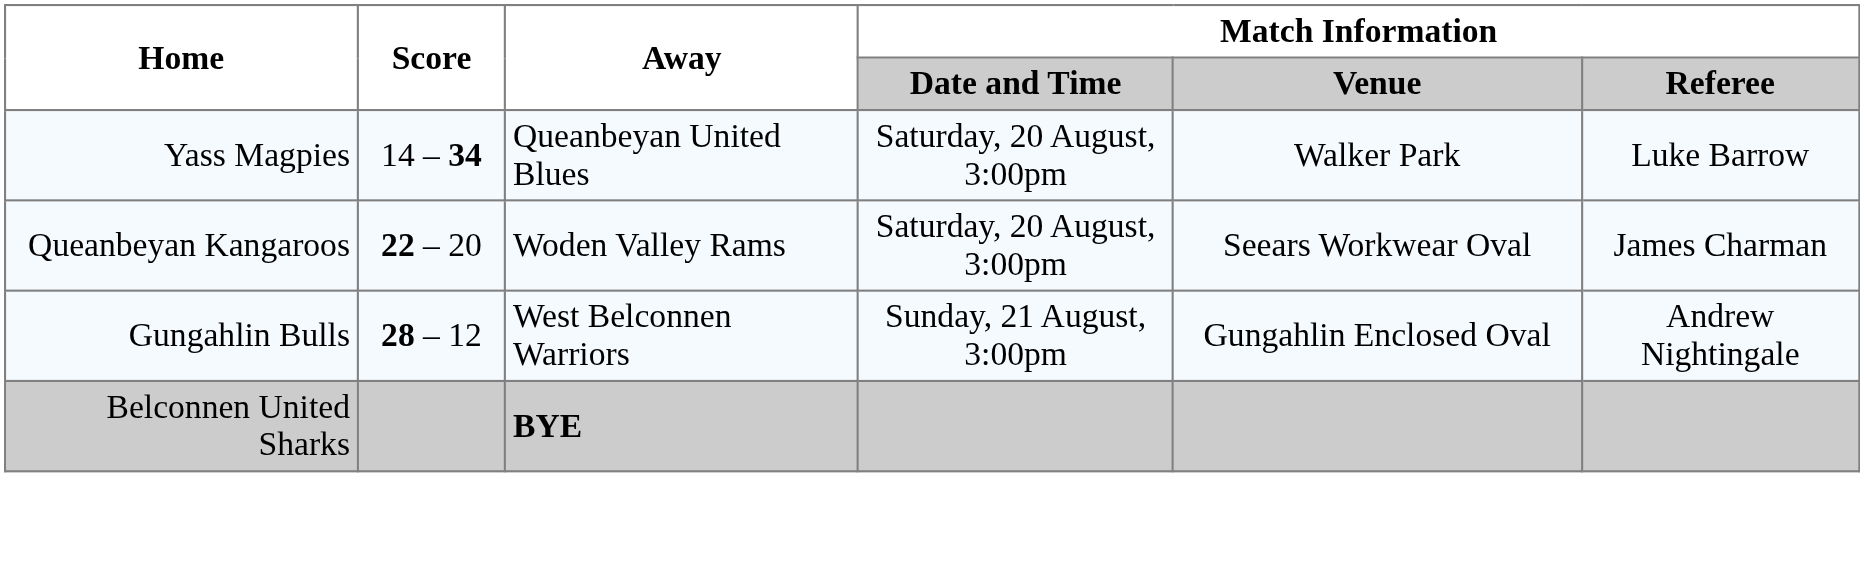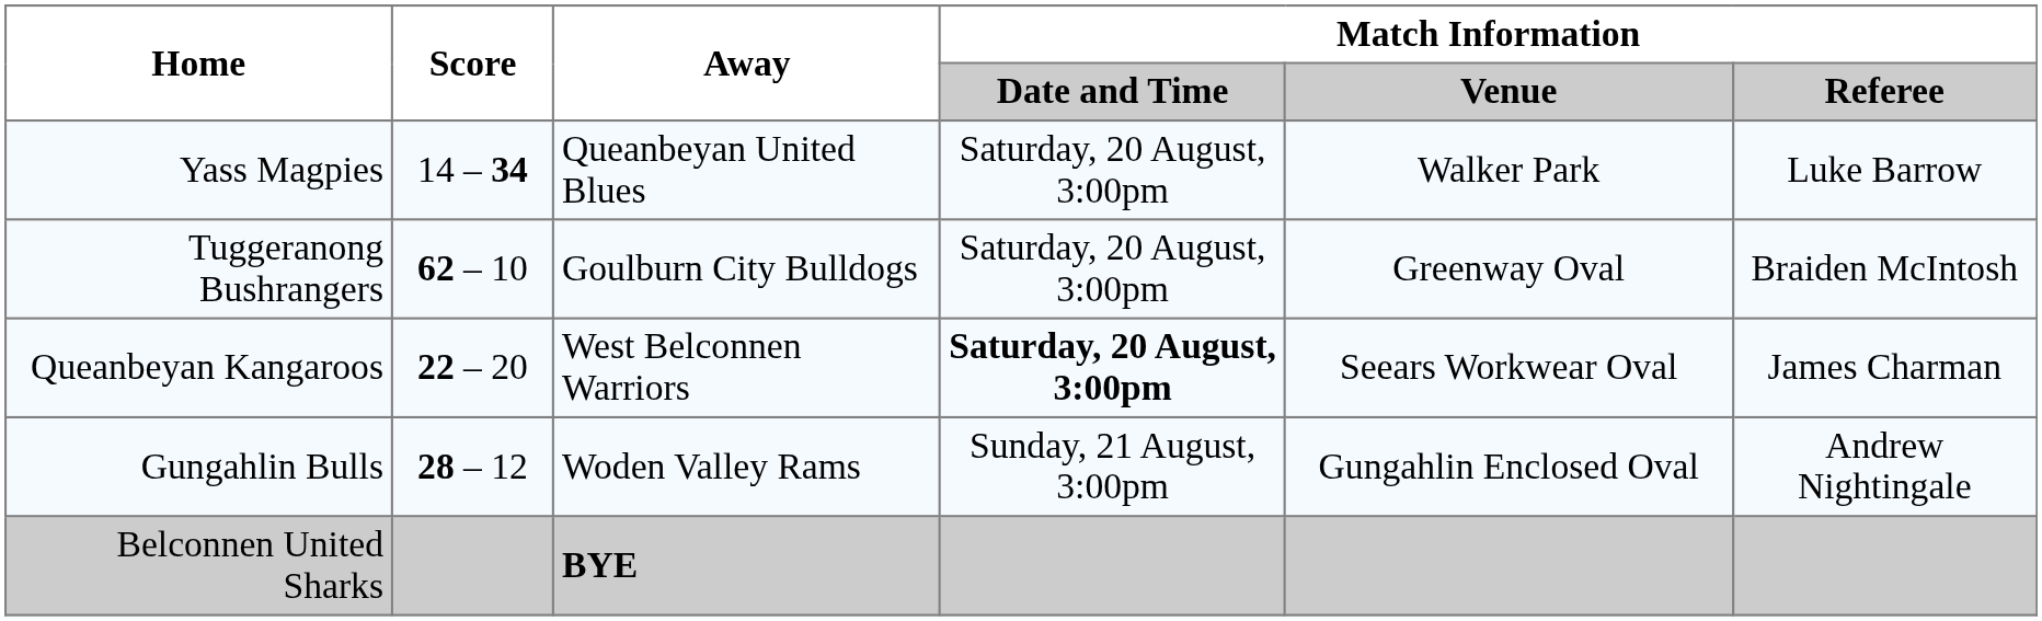+ row: Tuggeranong Bushrangers | 62 – 10 | Goulburn City Bulldogs | Saturday, 20 August, 3:00pm | Greenway Oval | Braiden McIntosh
Queanbeyan Kangaroos | Away: Woden Valley Rams -> West Belconnen Warriors
Queanbeyan Kangaroos | Match Information / Date and Time: normal -> bold
Gungahlin Bulls | Away: West Belconnen Warriors -> Woden Valley Rams
